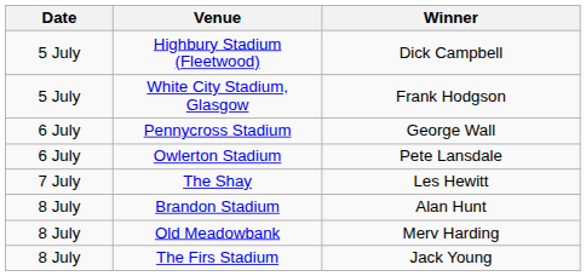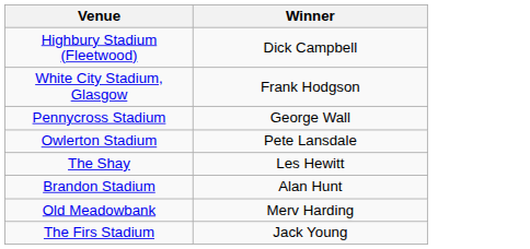- column: Date | 5 July | 5 July | 6 July | 6 July | 7 July | 8 July | 8 July | 8 July
